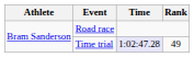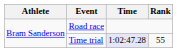Time trial | Rank: 49 -> 55
